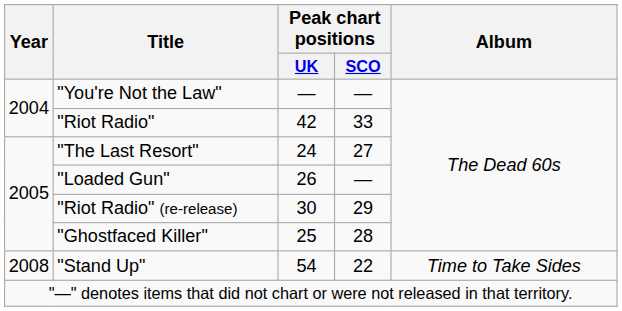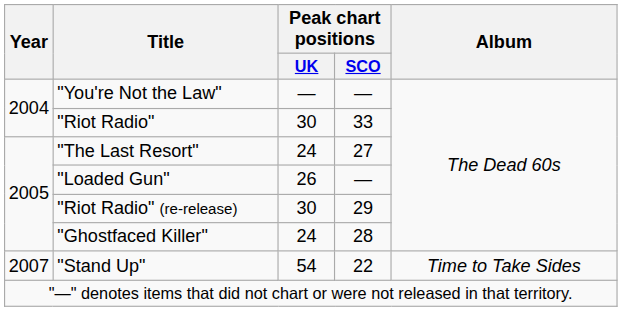"Riot Radio" | Peak chart positions / UK: 42 -> 30
"Ghostfaced Killer" | Peak chart positions / UK: 25 -> 24
"Stand Up" | Year: 2008 -> 2007
